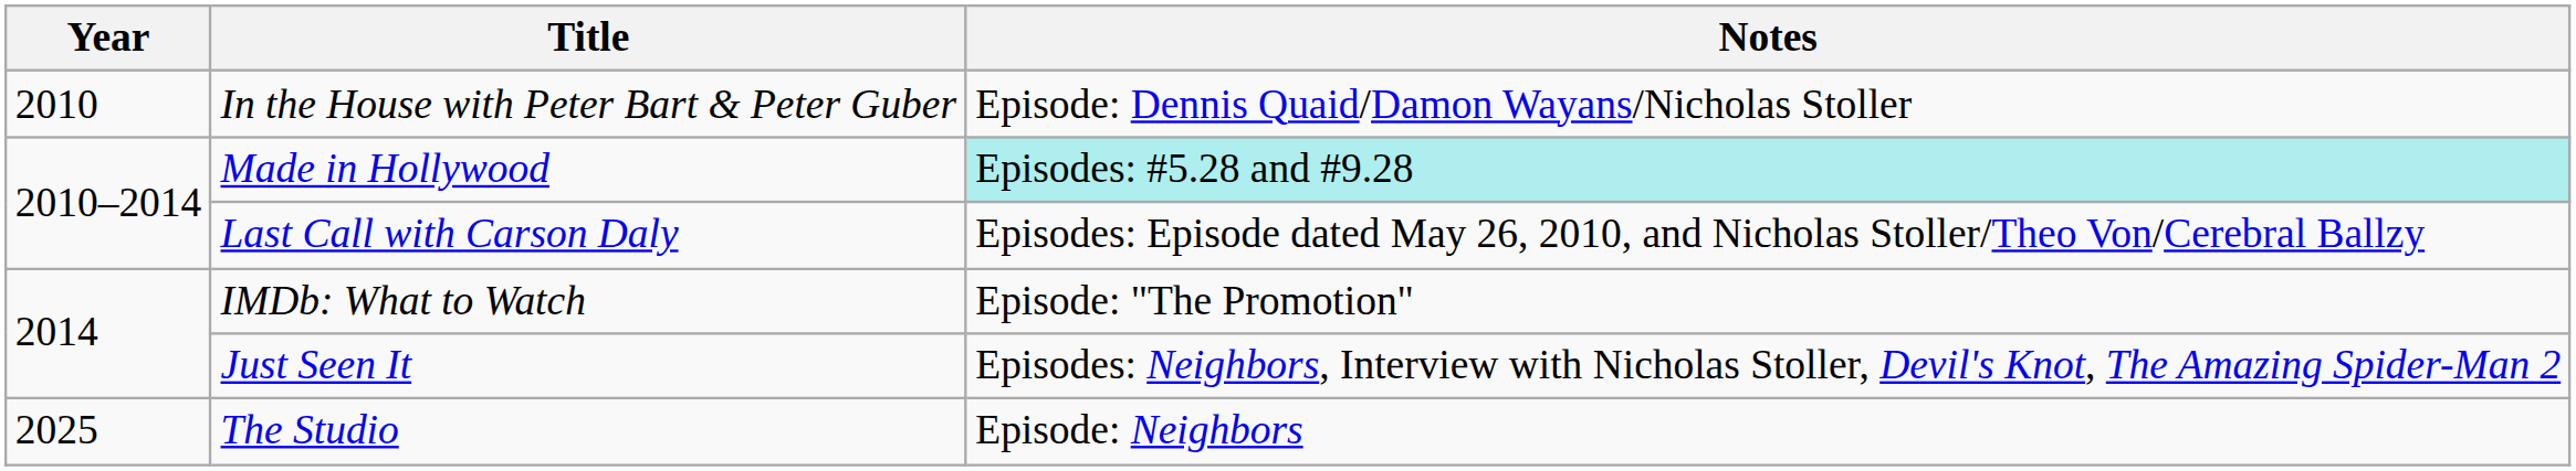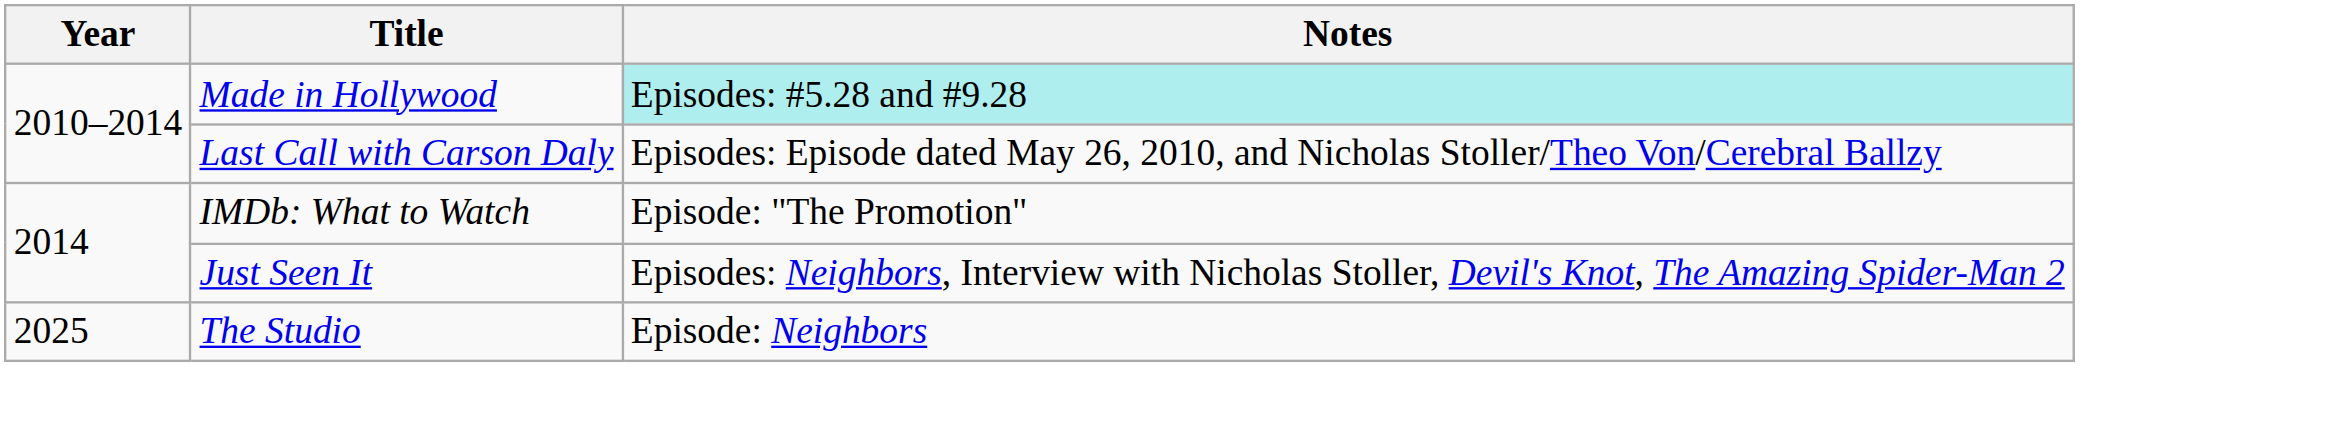- row: 2010 | In the House with Peter Bart & Peter Guber | Episode: Dennis Quaid/Damon Wayans/Nicholas Stoller
